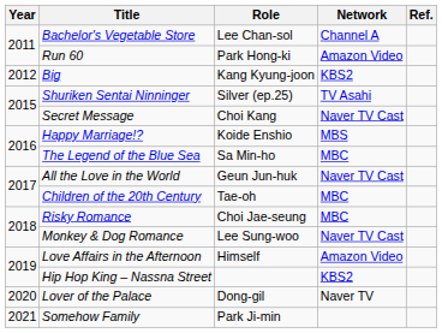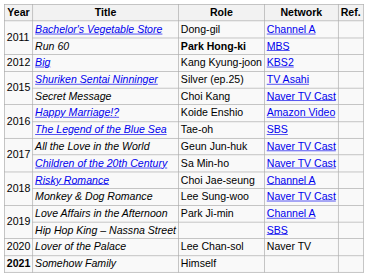Bachelor's Vegetable Store | Role: Lee Chan-sol -> Dong-gil
Run 60 | Role: normal -> bold
Run 60 | Network: Amazon Video -> MBS
Happy Marriage!? | Network: MBS -> Amazon Video
The Legend of the Blue Sea | Role: Sa Min-ho -> Tae-oh
The Legend of the Blue Sea | Network: MBC -> SBS
Children of the 20th Century | Role: Tae-oh -> Sa Min-ho
Children of the 20th Century | Network: MBC -> Naver TV Cast
Risky Romance | Network: MBC -> Channel A
Love Affairs in the Afternoon | Role: Himself -> Park Ji-min
Love Affairs in the Afternoon | Network: Amazon Video -> Channel A
Hip Hop King – Nassna Street | Network: KBS2 -> SBS
Lover of the Palace | Role: Dong-gil -> Lee Chan-sol
Somehow Family | Year: normal -> bold
Somehow Family | Role: Park Ji-min -> Himself
